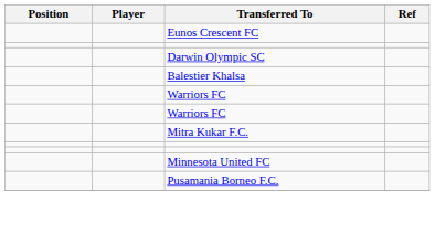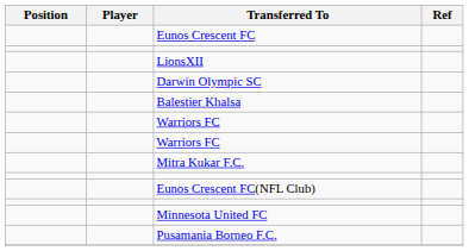+ row: LionsXII
+ row: Eunos Crescent FC(NFL Club)
